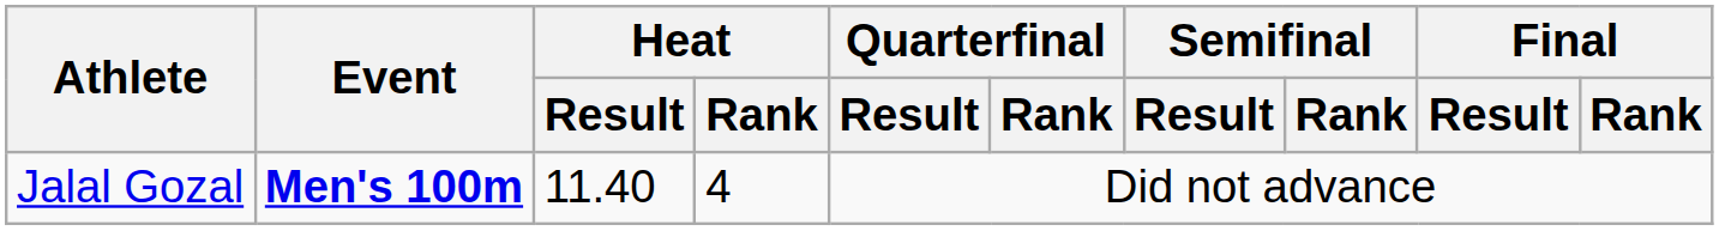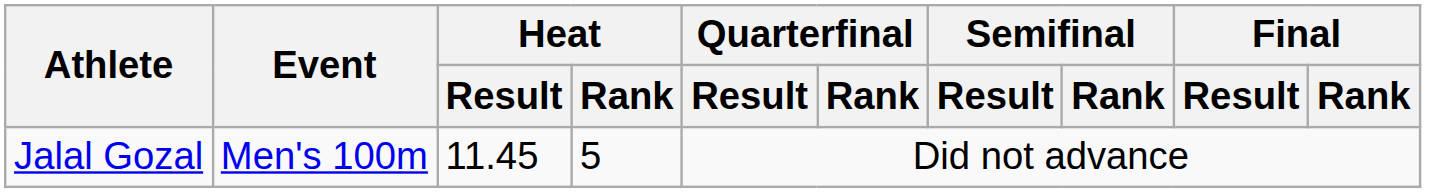Jalal Gozal | Event: bold -> normal
Jalal Gozal | Heat / Result: 11.40 -> 11.45
Jalal Gozal | Heat / Rank: 4 -> 5
